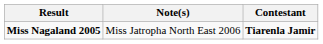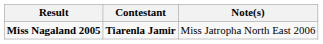columns swapped: Contestant <-> Note(s)
